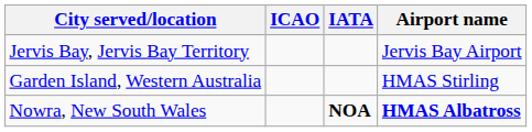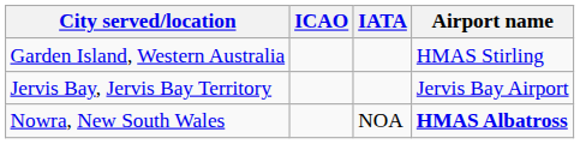rows swapped: Garden Island, Western Australia <-> Jervis Bay, Jervis Bay Territory
Nowra, New South Wales | IATA: bold -> normal
